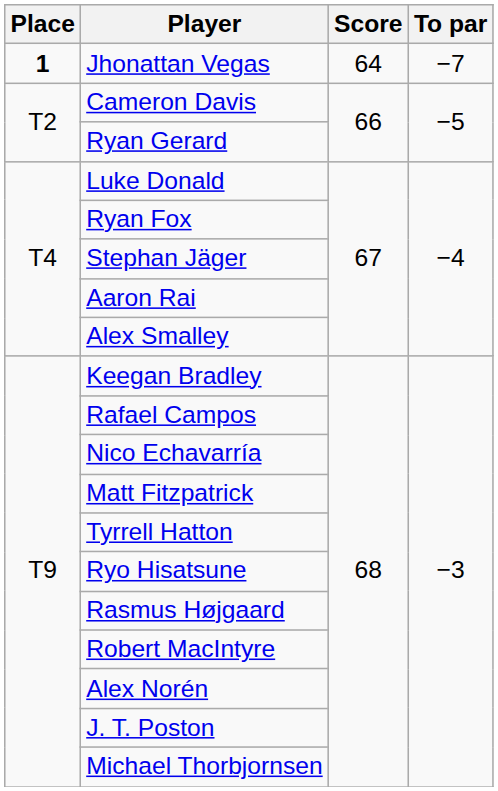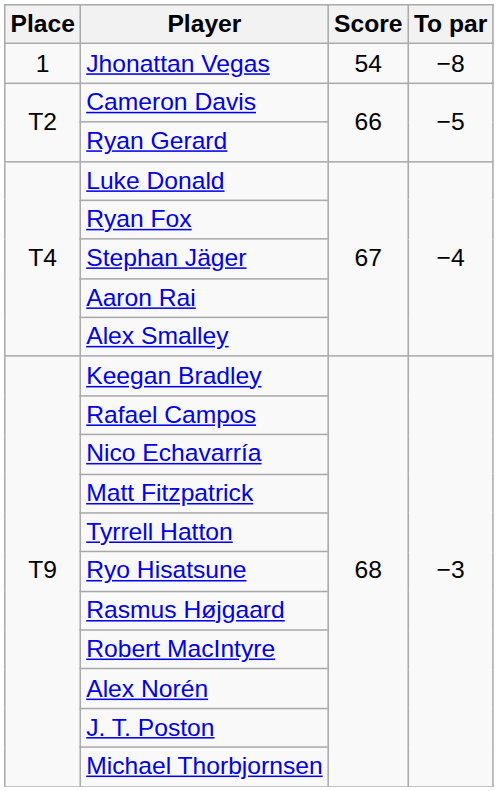Jhonattan Vegas | Place: bold -> normal
Jhonattan Vegas | Score: 64 -> 54
Jhonattan Vegas | To par: −7 -> −8
